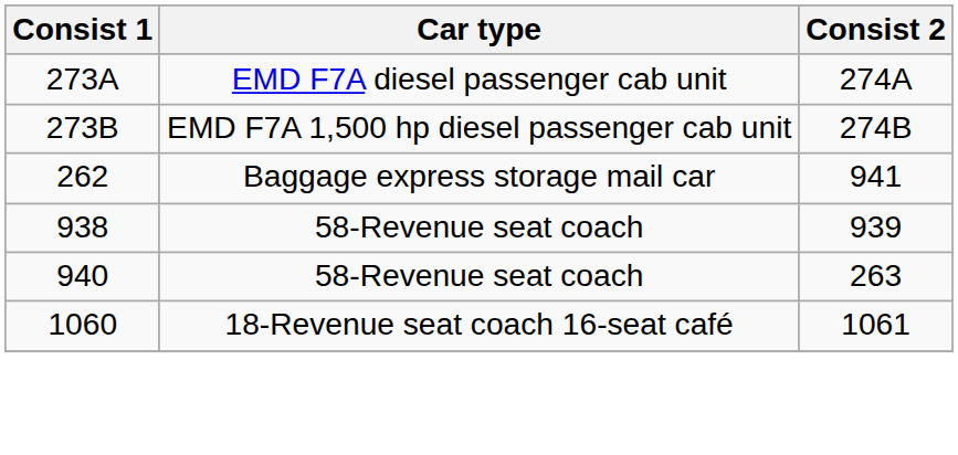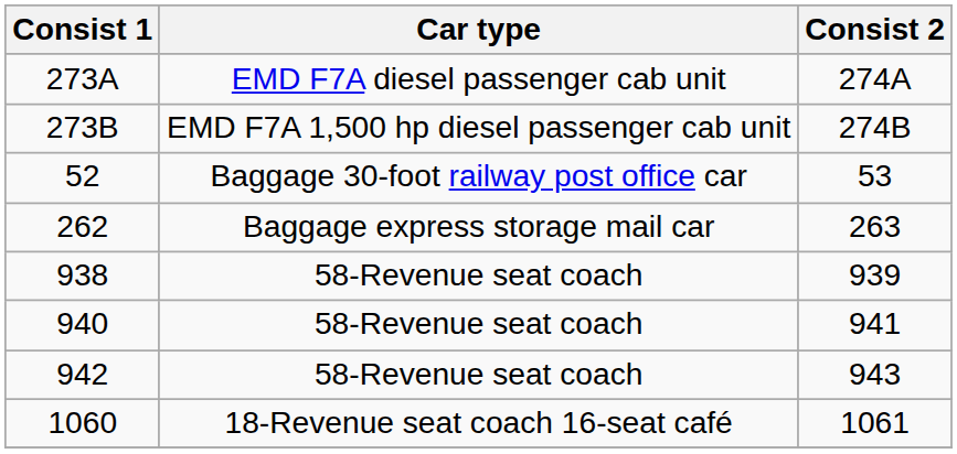+ row: 52 | Baggage 30-foot railway post office car | 53
262 | Consist 2: 941 -> 263
940 | Consist 2: 263 -> 941
+ row: 942 | 58-Revenue seat coach | 943
